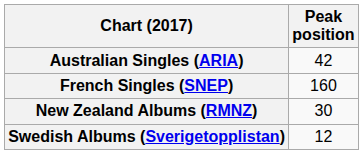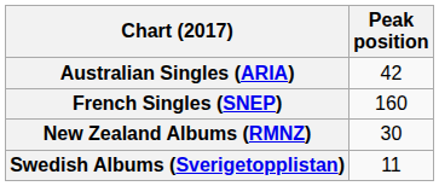Swedish Albums (Sverigetopplistan) | Peak position: 12 -> 11
